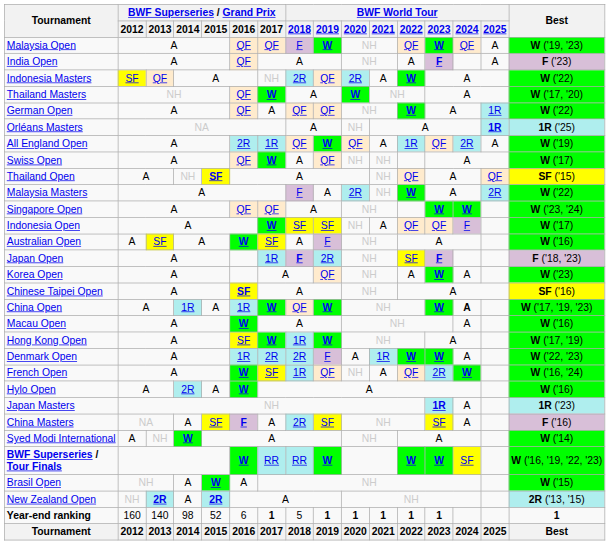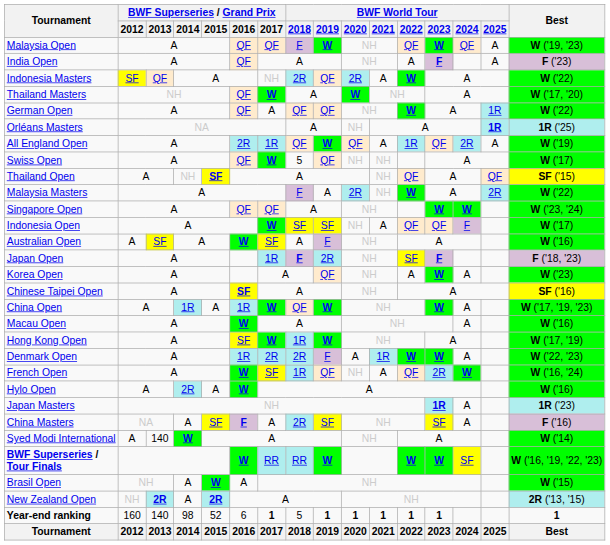Swiss Open | BWF World Tour / 2018: A -> 5
China Open | BWF World Tour / 2024: bold -> normal
Syed Modi International | BWF Superseries / Grand Prix / 2013: NH -> 140
